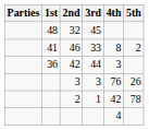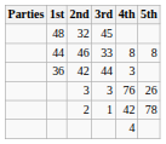46 | 1st: 41 -> 44
46 | 5th: 2 -> 8
